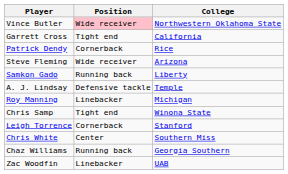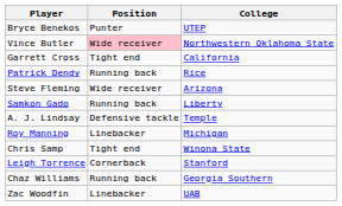+ row: Bryce Benekos | Punter | UTEP
Patrick Dendy | Position: Cornerback -> Running back
- row: Chris White | Center | Southern Miss
